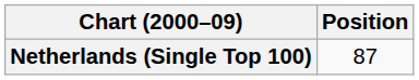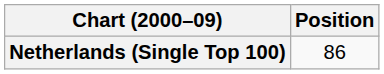Netherlands (Single Top 100) | Position: 87 -> 86
